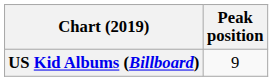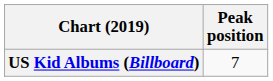US Kid Albums (Billboard) | Peak position: 9 -> 7
